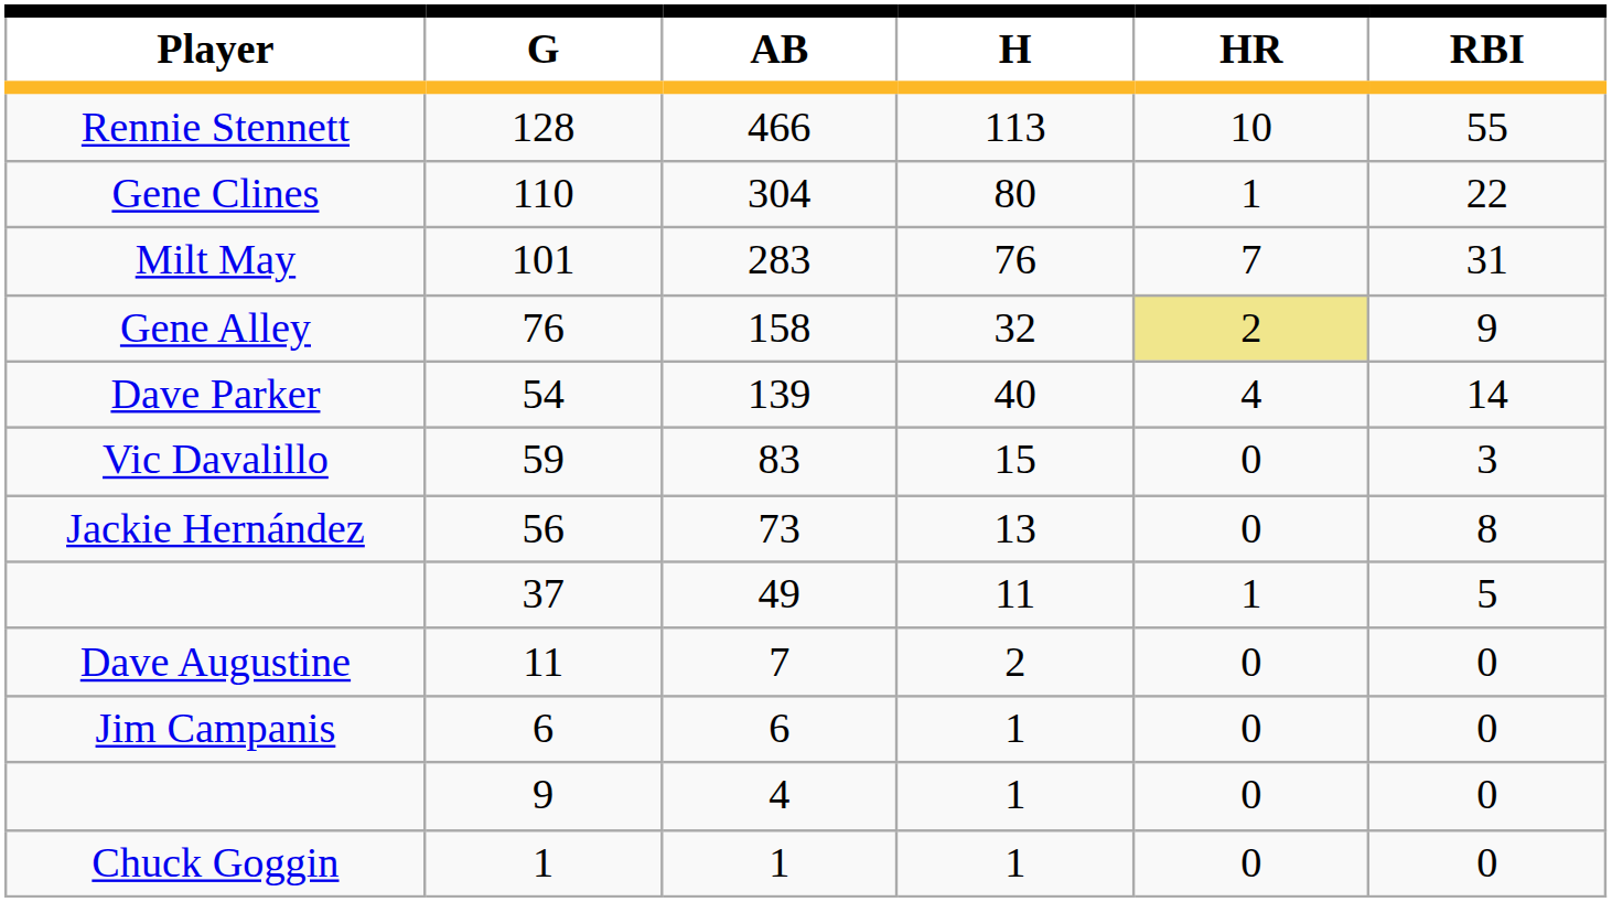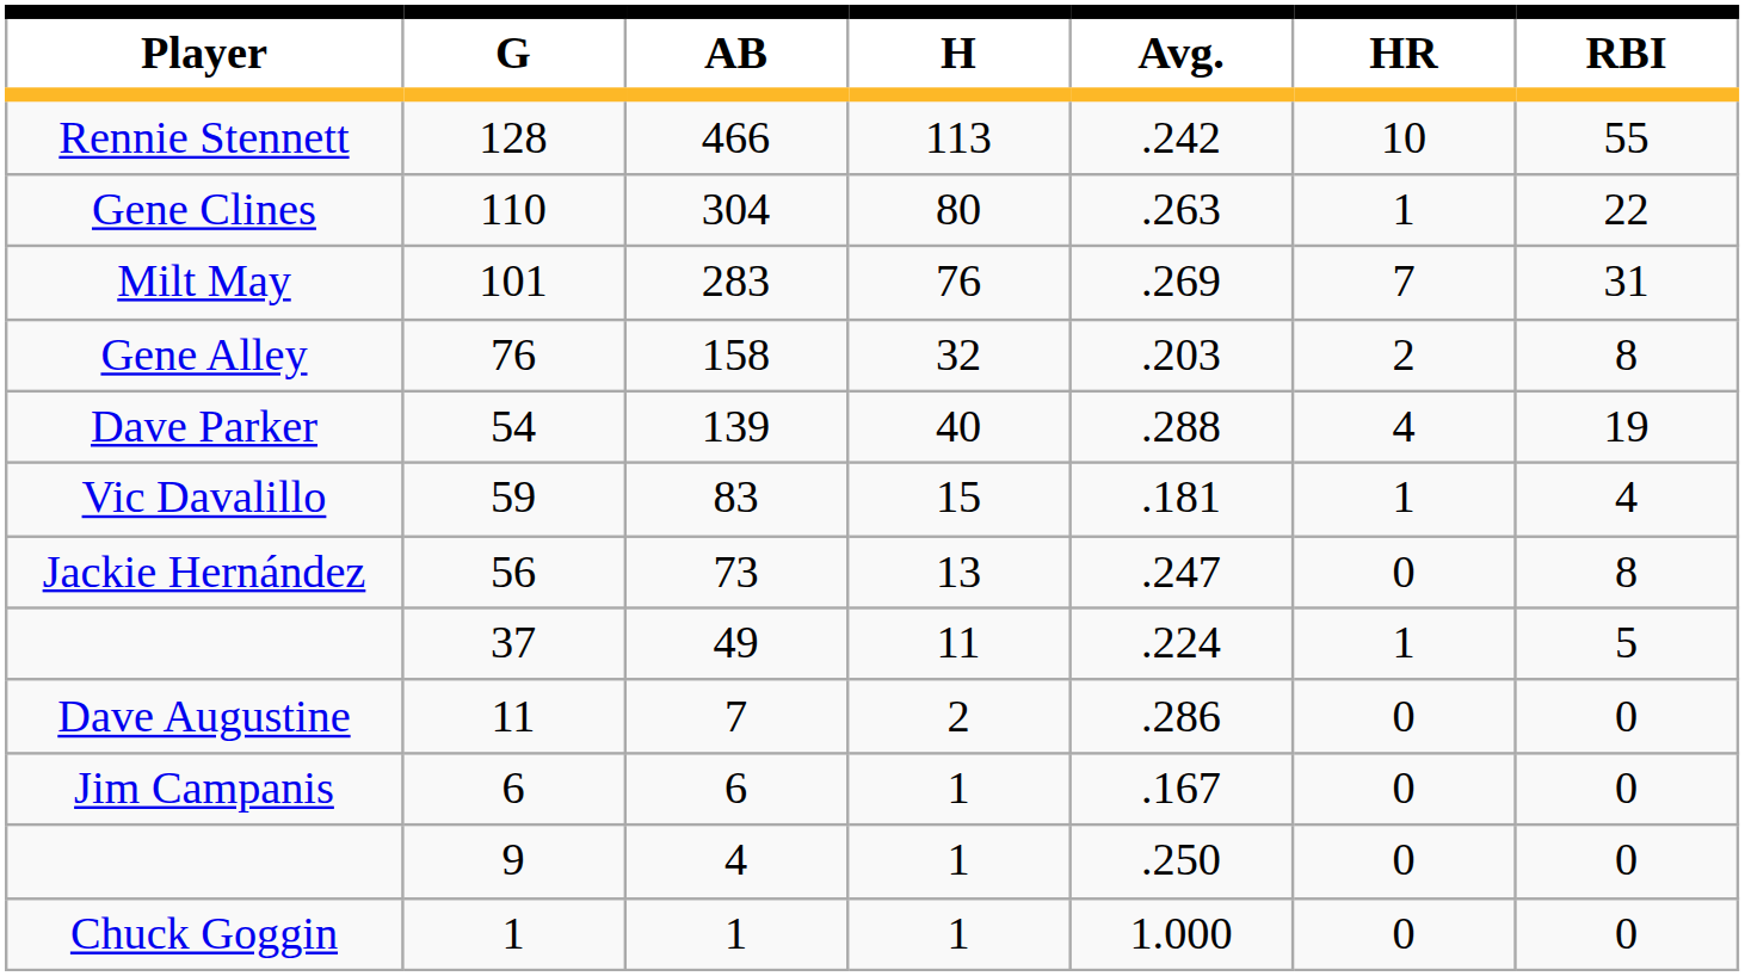+ column: Avg. | .242 | .263 | .269 | .203 | .288 | .181 | .247 | .224 | .286 | .167 | .250 | 1.000
Gene Alley | HR: khaki background -> no background
Gene Alley | RBI: 9 -> 8
Dave Parker | RBI: 14 -> 19
Vic Davalillo | HR: 0 -> 1
Vic Davalillo | RBI: 3 -> 4
